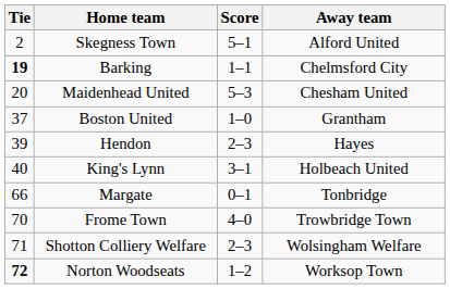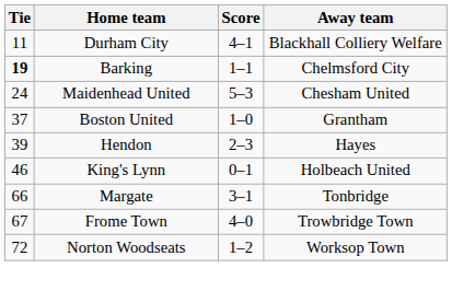- row: 2 | Skegness Town | 5–1 | Alford United
+ row: 11 | Durham City | 4–1 | Blackhall Colliery Welfare
Maidenhead United | Tie: 20 -> 24
King's Lynn | Tie: 40 -> 46
King's Lynn | Score: 3–1 -> 0–1
Margate | Score: 0–1 -> 3–1
Frome Town | Tie: 70 -> 67
- row: 71 | Shotton Colliery Welfare | 2–3 | Wolsingham Welfare
Norton Woodseats | Tie: bold -> normal
